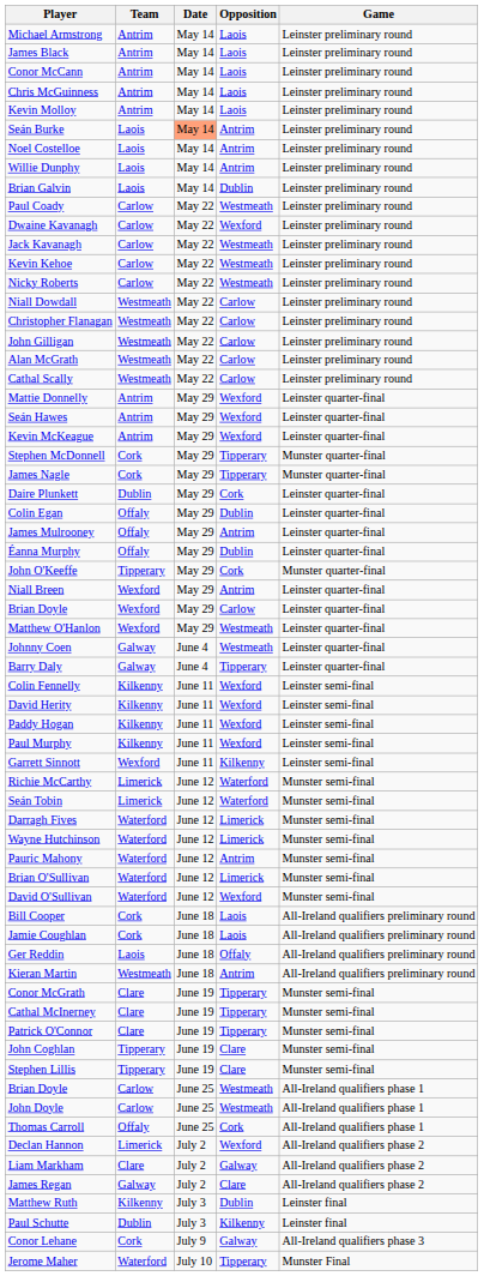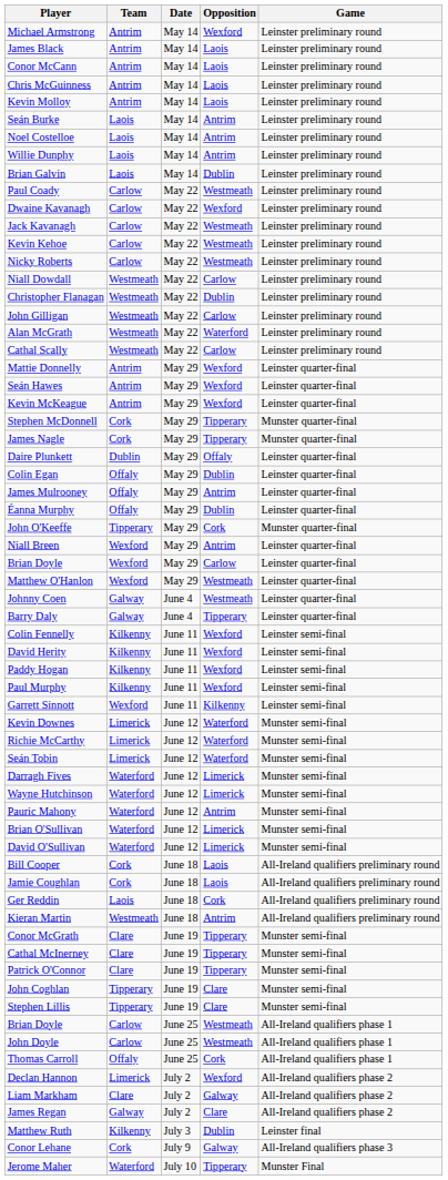Michael Armstrong | Opposition: Laois -> Wexford
Seán Burke | Date: lightsalmon background -> no background
Christopher Flanagan | Opposition: Carlow -> Dublin
Alan McGrath | Opposition: Carlow -> Waterford
Daire Plunkett | Opposition: Cork -> Offaly
+ row: Kevin Downes | Limerick | June 12 | Waterford | Munster semi-final
David O'Sullivan | Opposition: Wexford -> Limerick
Ger Reddin | Opposition: Offaly -> Cork
- row: Paul Schutte | Dublin | July 3 | Kilkenny | Leinster final
